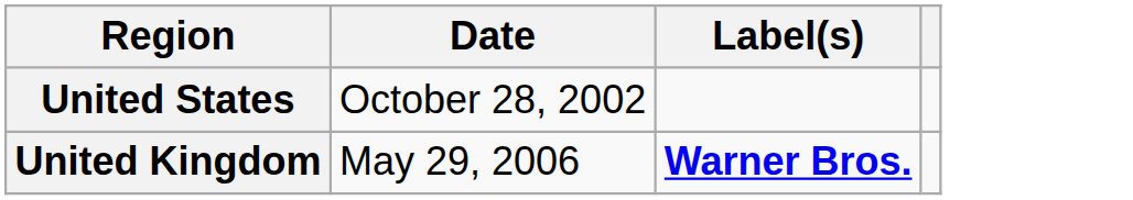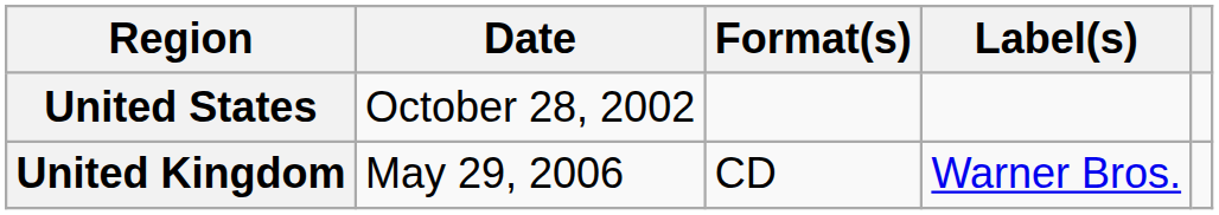+ column: Format(s) | CD
United Kingdom | Label(s): bold -> normal
